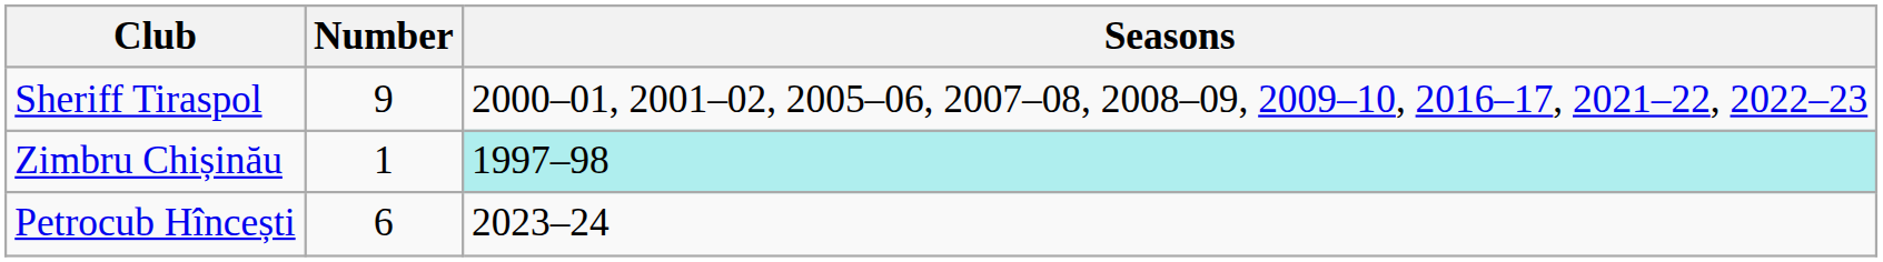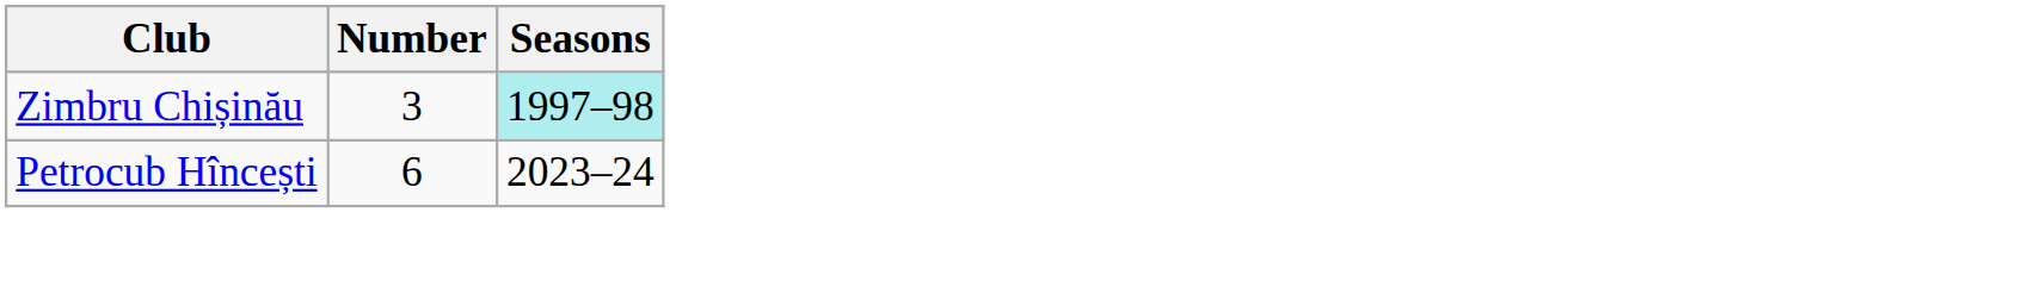- row: Sheriff Tiraspol | 9 | 2000–01, 2001–02, 2005–06, 2007–08, 2008–09, 2009–10, 2016–17, 2021–22, 2022–23
Zimbru Chișinău | Number: 1 -> 3
